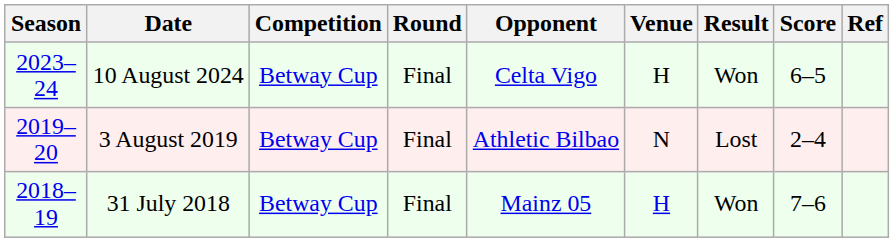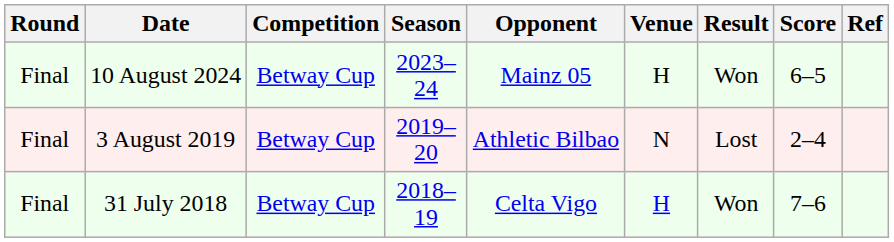columns swapped: Season <-> Round
10 August 2024 | Opponent: Celta Vigo -> Mainz 05
31 July 2018 | Opponent: Mainz 05 -> Celta Vigo
